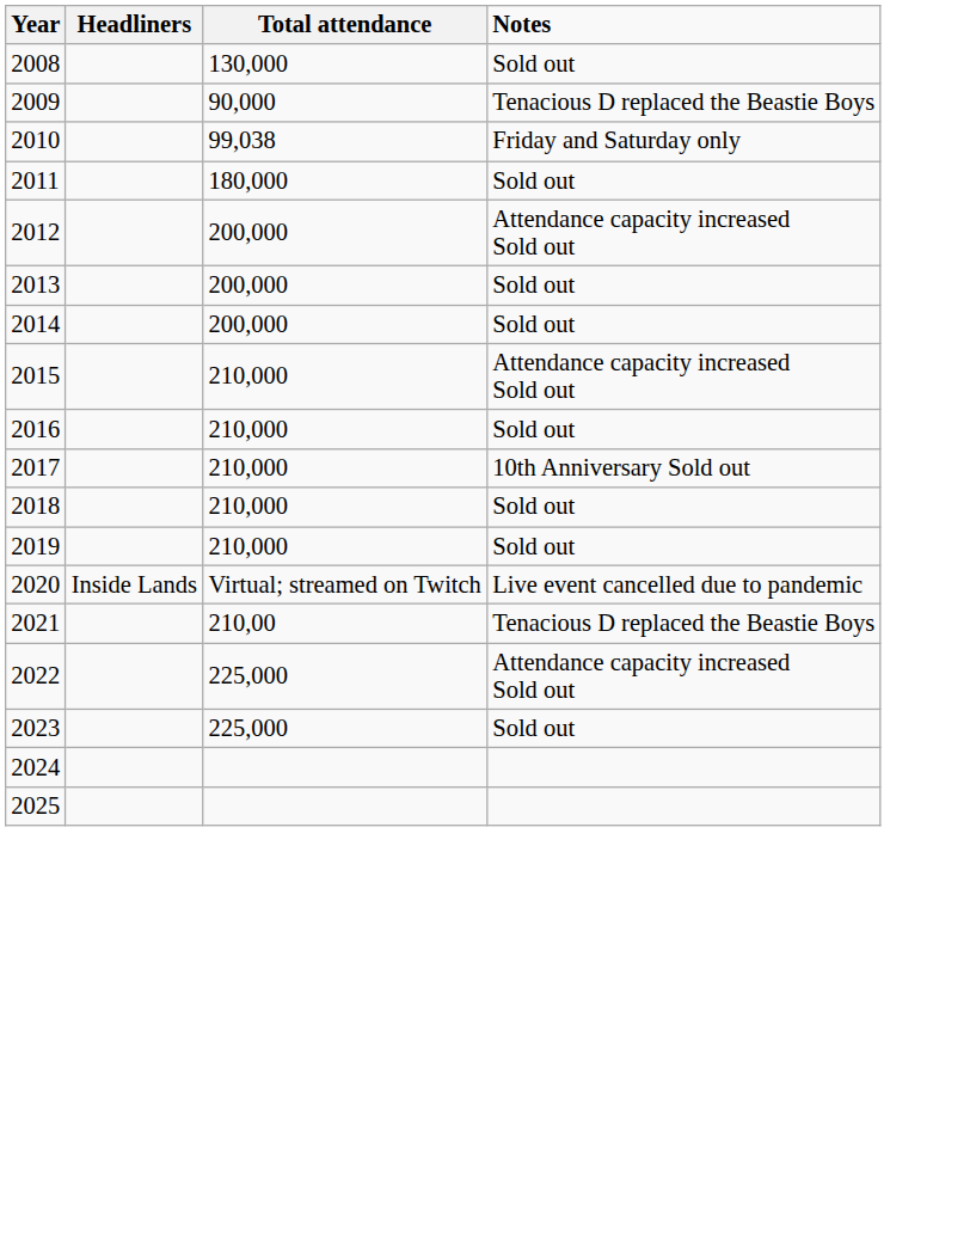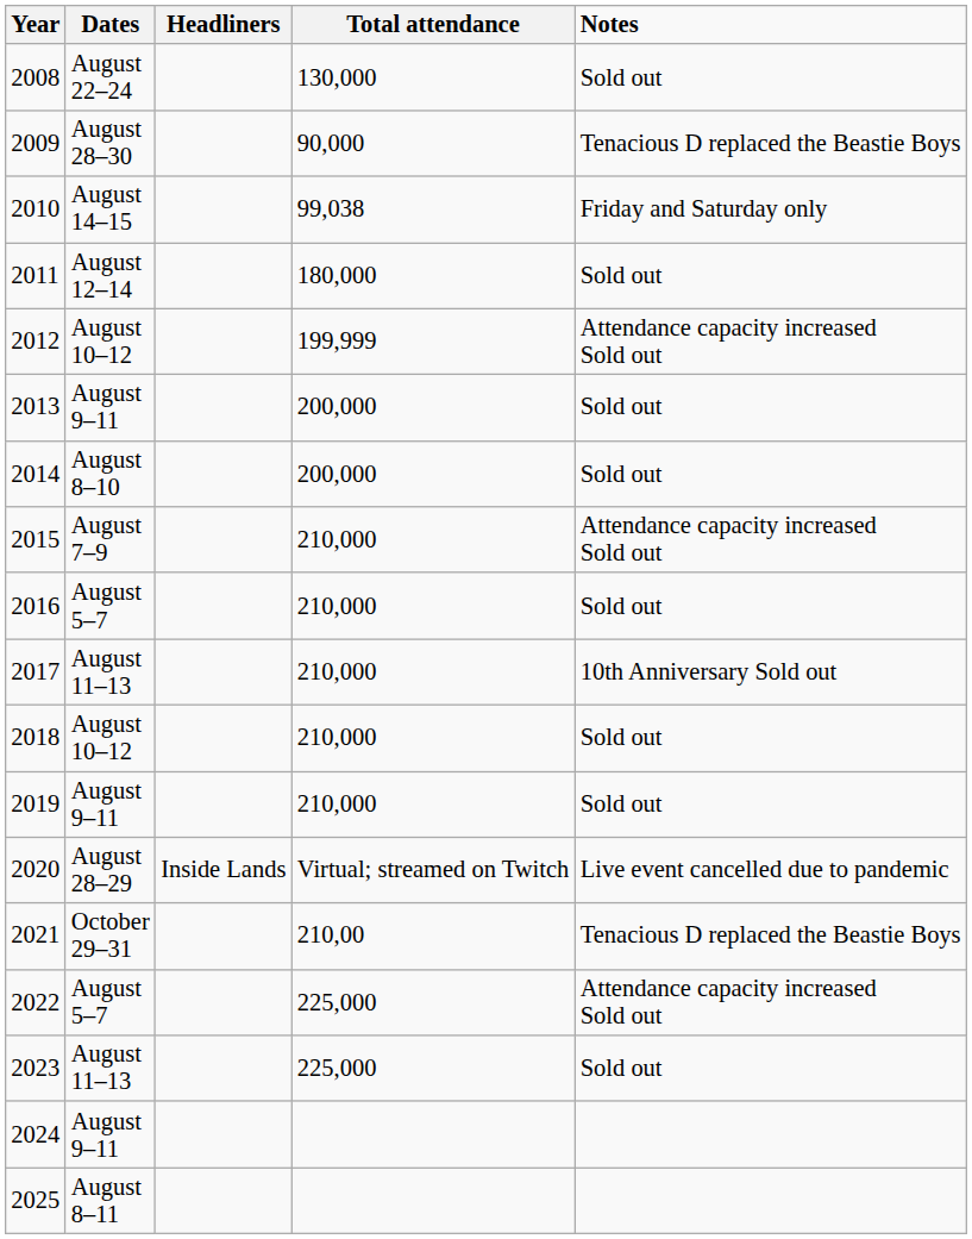+ column: Dates | August 22–24 | August 28–30 | August 14–15 | August 12–14 | August 10–12 | August 9–11 | August 8–10 | August 7–9 | August 5–7 | August 11–13 | August 10–12 | August 9–11 | August 28–29 | October 29–31 | August 5–7 | August 11–13 | August 9–11 | August 8–11
2012 | Total attendance: 200,000 -> 199,999
